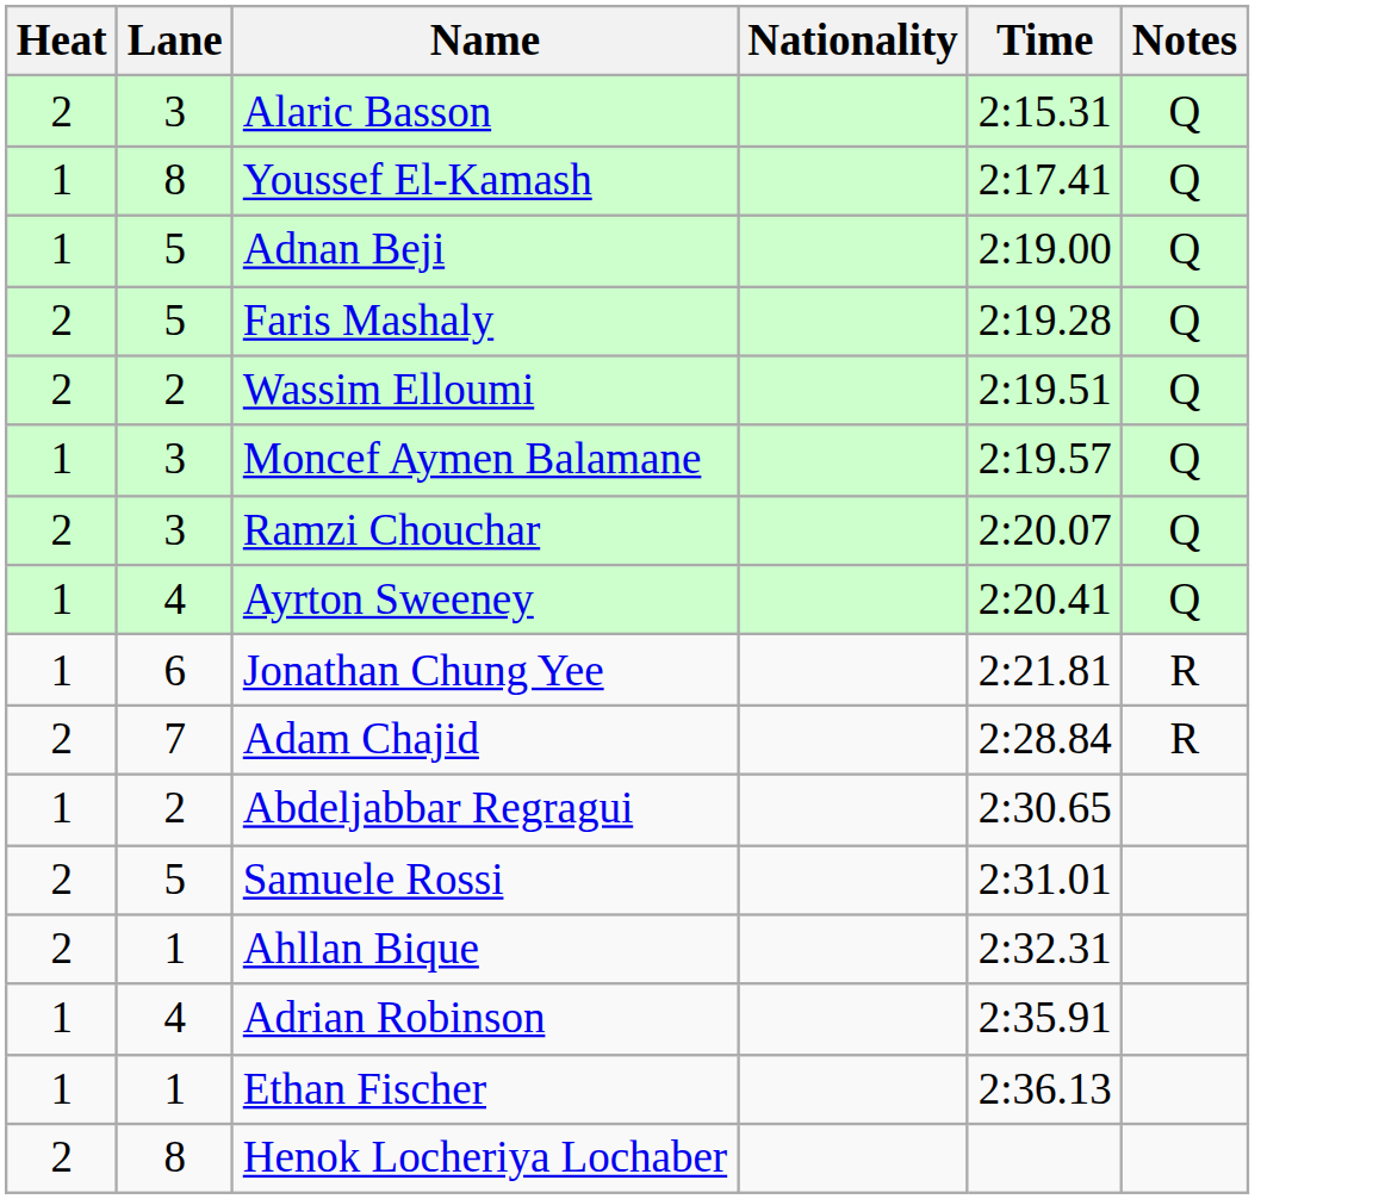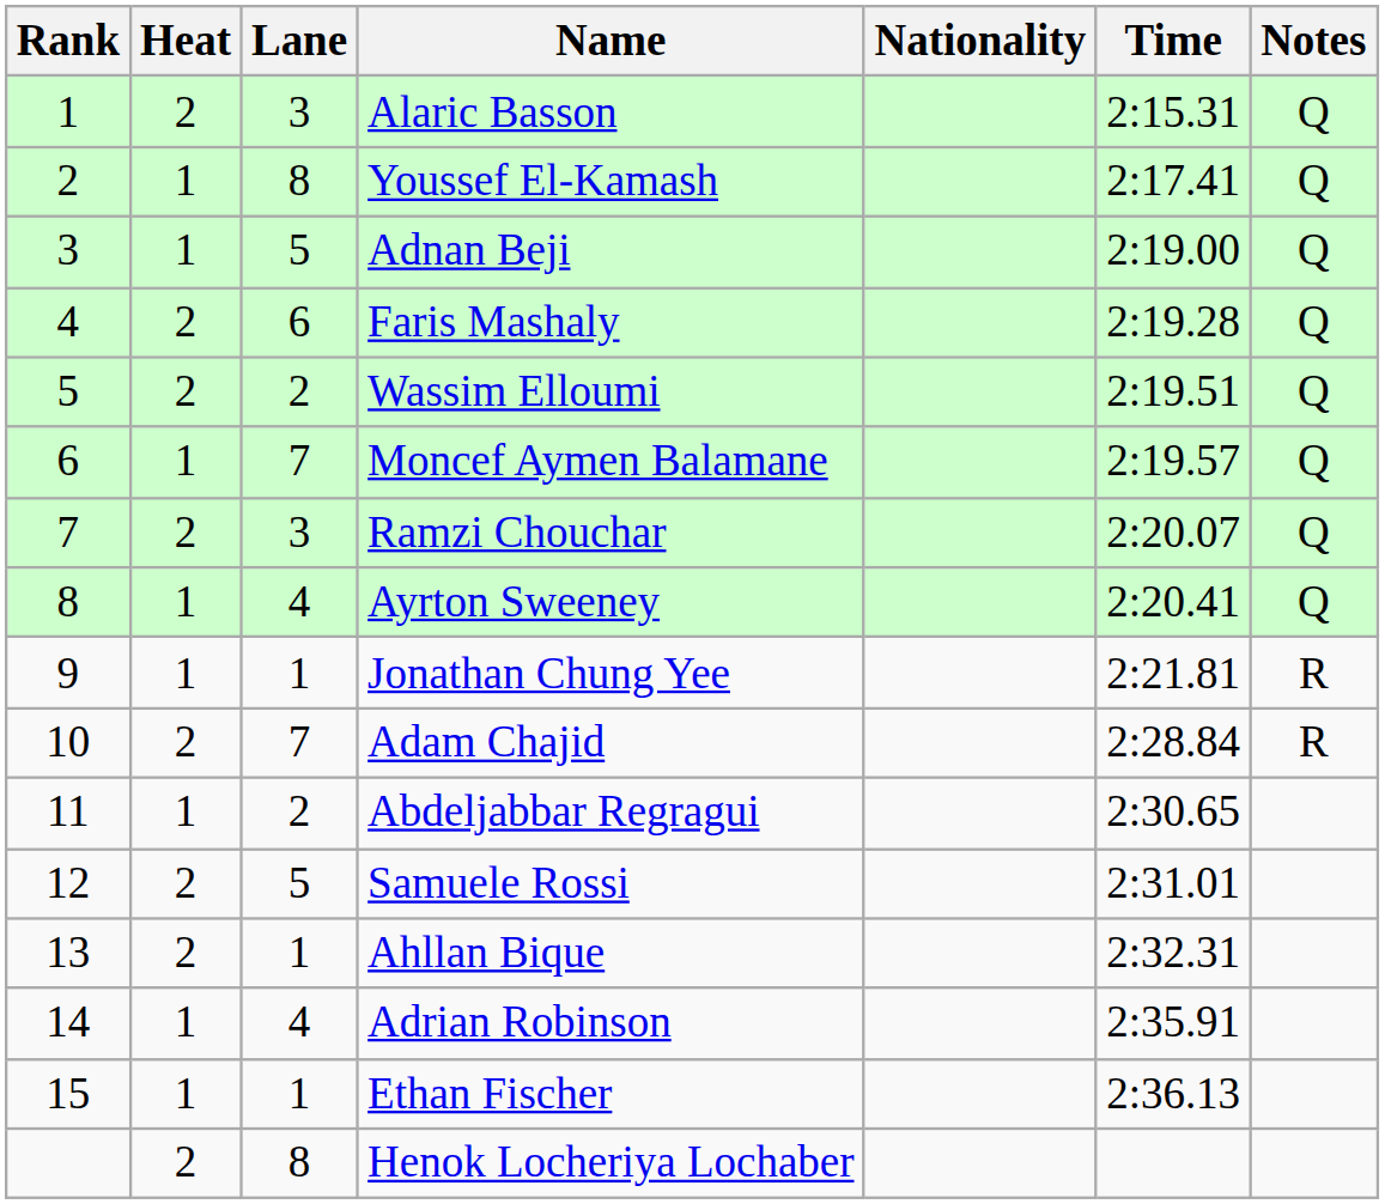+ column: Rank | 1 | 2 | 3 | 4 | 5 | 6 | 7 | 8 | 9 | 10 | 11 | 12 | 13 | 14 | 15
Faris Mashaly | Lane: 5 -> 6
Moncef Aymen Balamane | Lane: 3 -> 7
Jonathan Chung Yee | Lane: 6 -> 1
